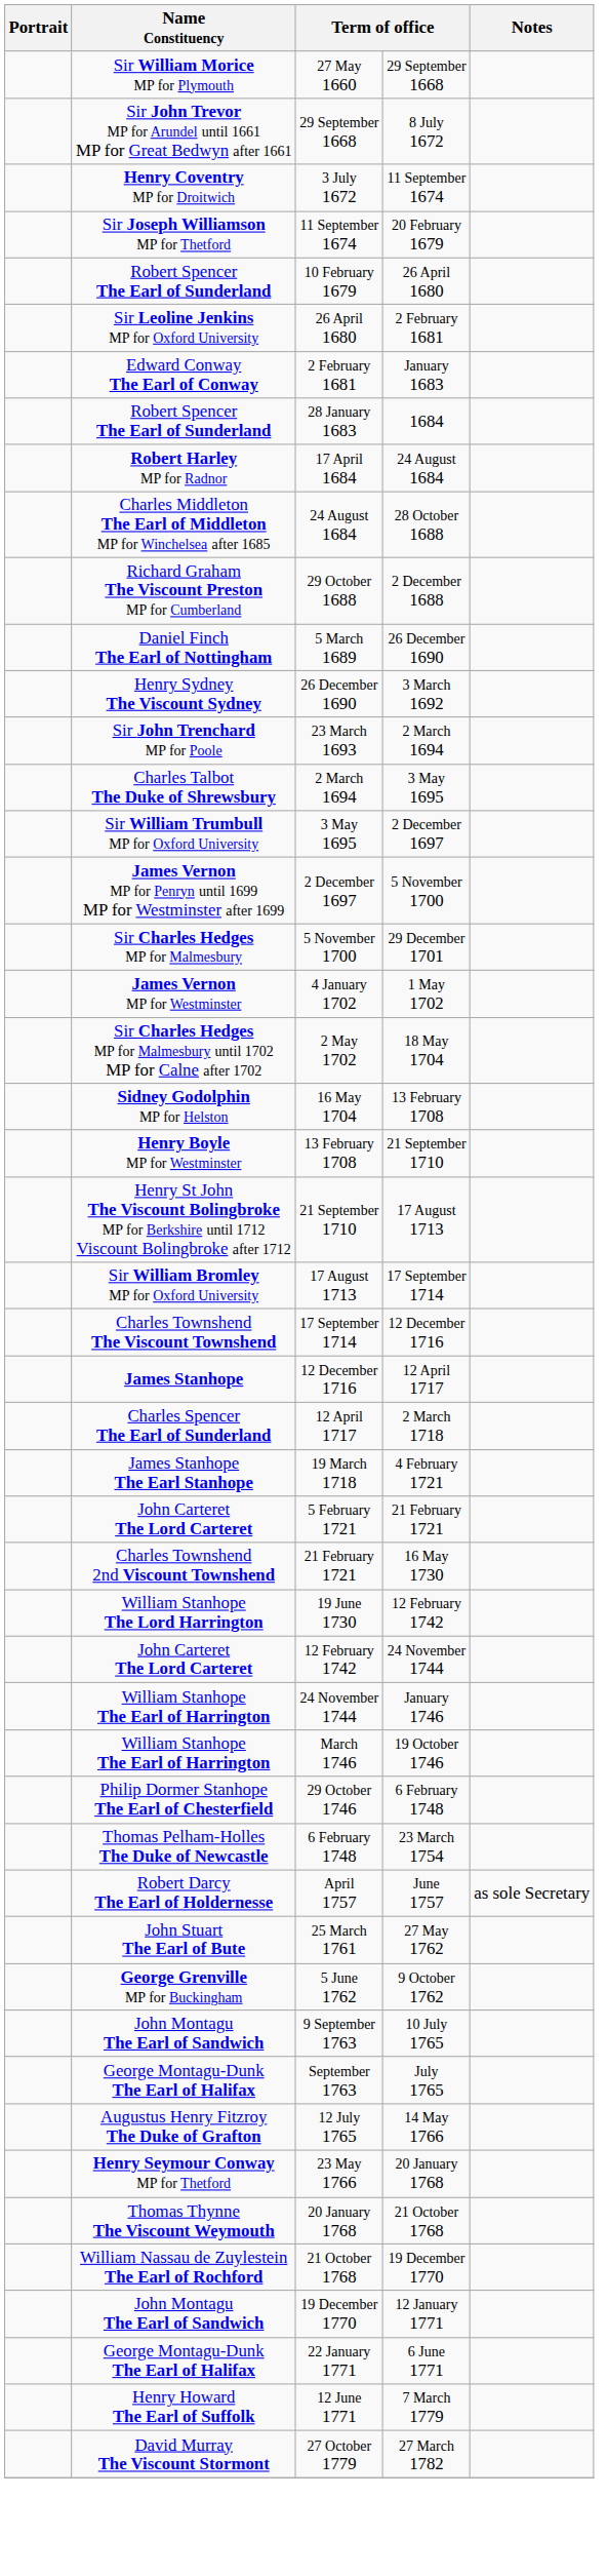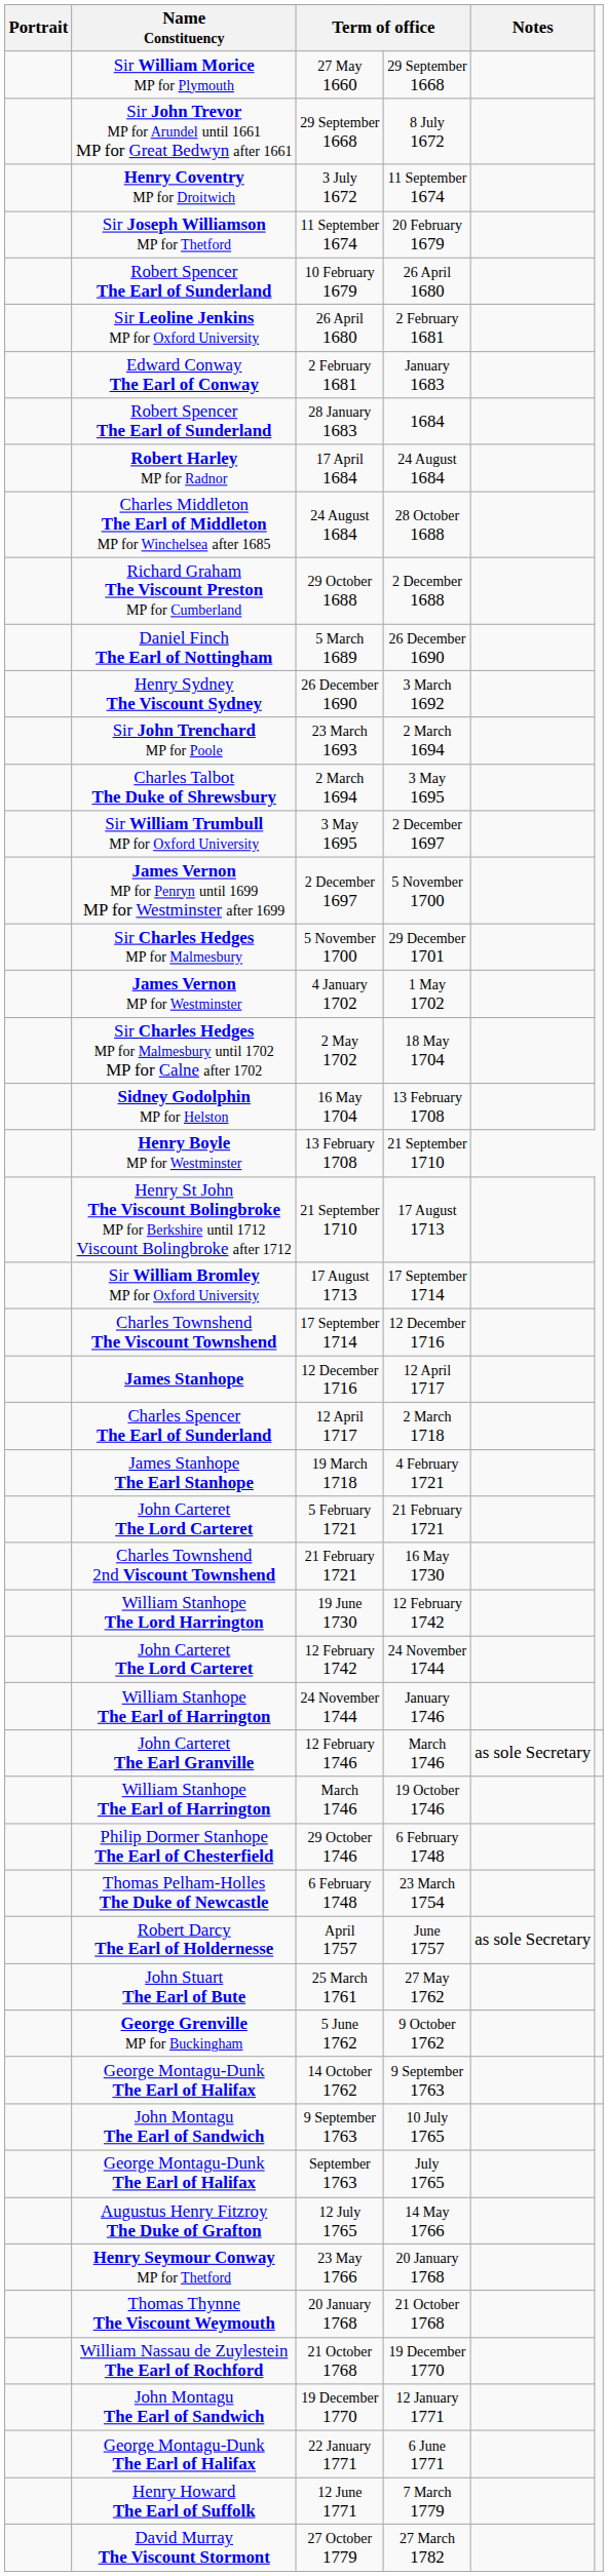+ row: John Carteret The Earl Granville | 12 February 1746 | March 1746 | as sole Secretary
+ row: George Montagu-Dunk The Earl of Halifax | 14 October 1762 | 9 September 1763
